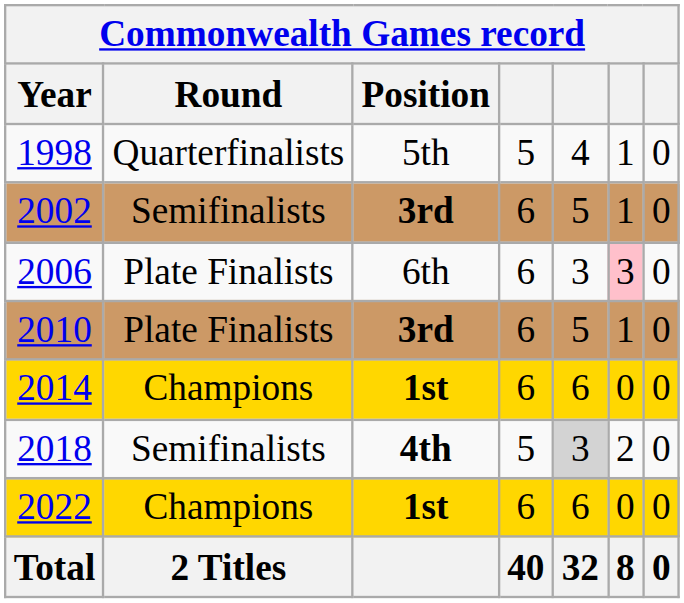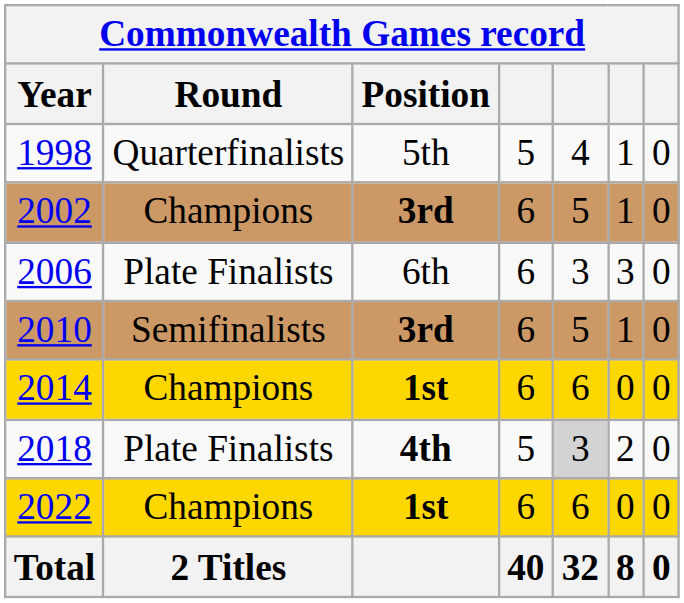2002 | Round: Semifinalists -> Champions
2006 | column 6: pink background -> no background
2010 | Round: Plate Finalists -> Semifinalists
2018 | Round: Semifinalists -> Plate Finalists
